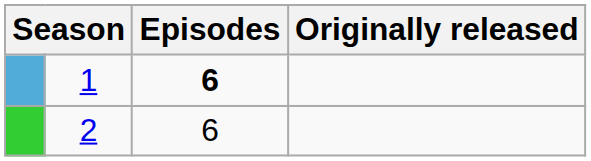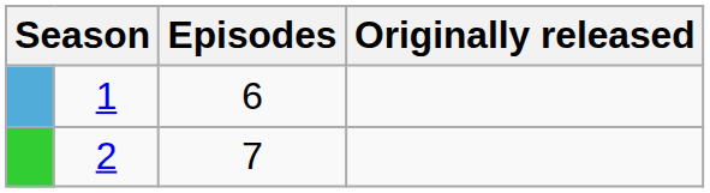1 | Episodes: bold -> normal
2 | Episodes: 6 -> 7
